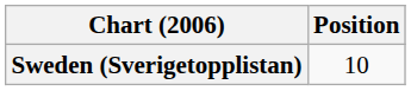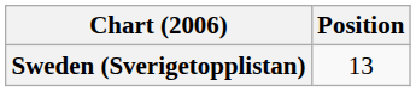Sweden (Sverigetopplistan) | Position: 10 -> 13
